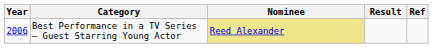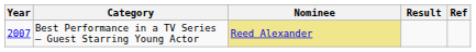Best Performance in a TV Series – Guest Starring Young Actor | Year: 2006 -> 2007
